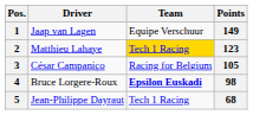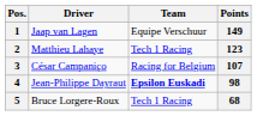2 | Team: gold background -> no background
3 | Points: 105 -> 107
4 | Driver: Bruce Lorgere-Roux -> Jean-Philippe Dayraut
5 | Driver: Jean-Philippe Dayraut -> Bruce Lorgere-Roux
